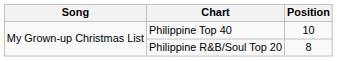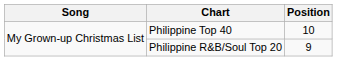Philippine R&B/Soul Top 20 | Position: 8 -> 9
